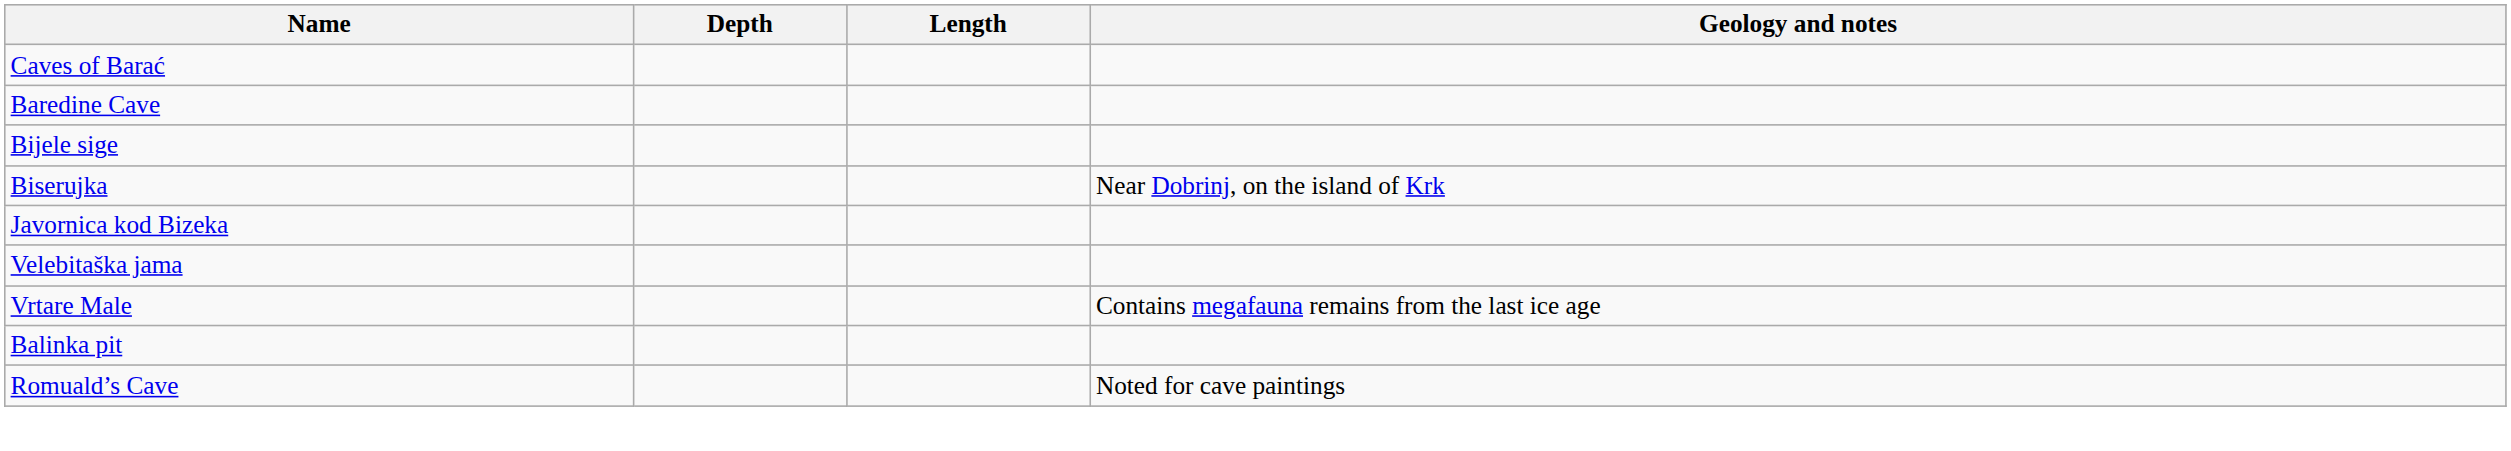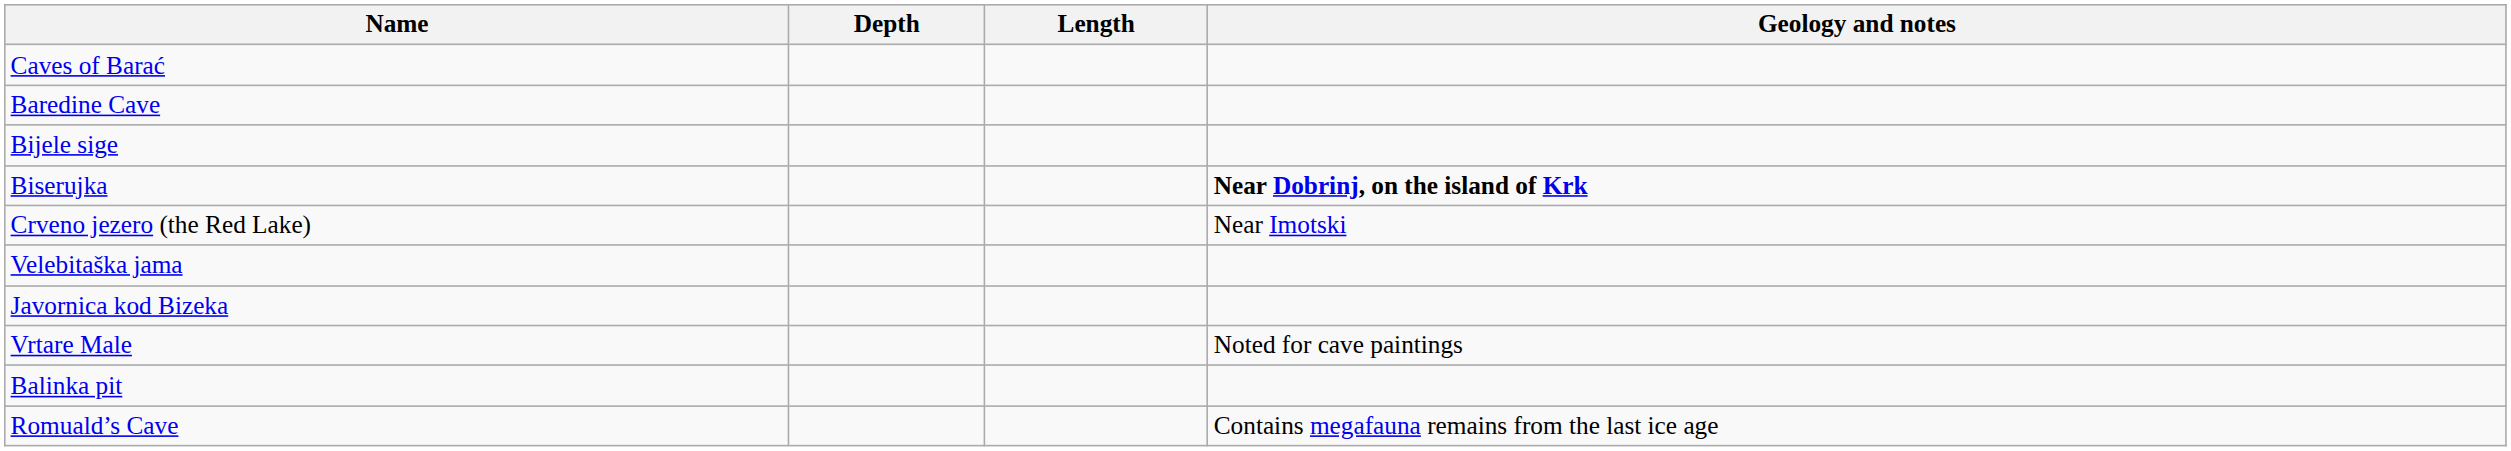Biserujka | Geology and notes: normal -> bold
+ row: Crveno jezero (the Red Lake) | Near Imotski
rows swapped: Javornica kod Bizeka <-> Velebitaška jama
Vrtare Male | Geology and notes: Contains megafauna remains from the last ice age -> Noted for cave paintings
Romuald’s Cave | Geology and notes: Noted for cave paintings -> Contains megafauna remains from the last ice age
